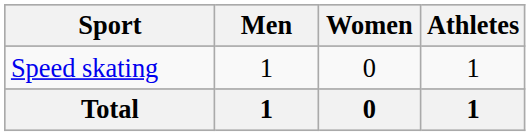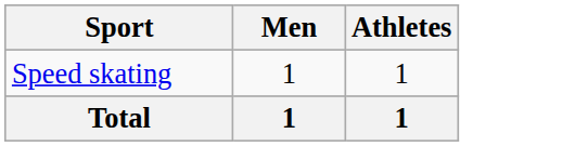- column: Women | 0 | 0
